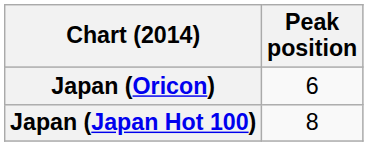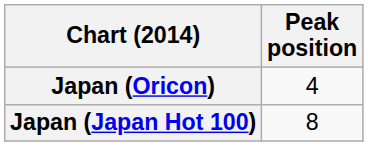Japan (Oricon) | Peak position: 6 -> 4
